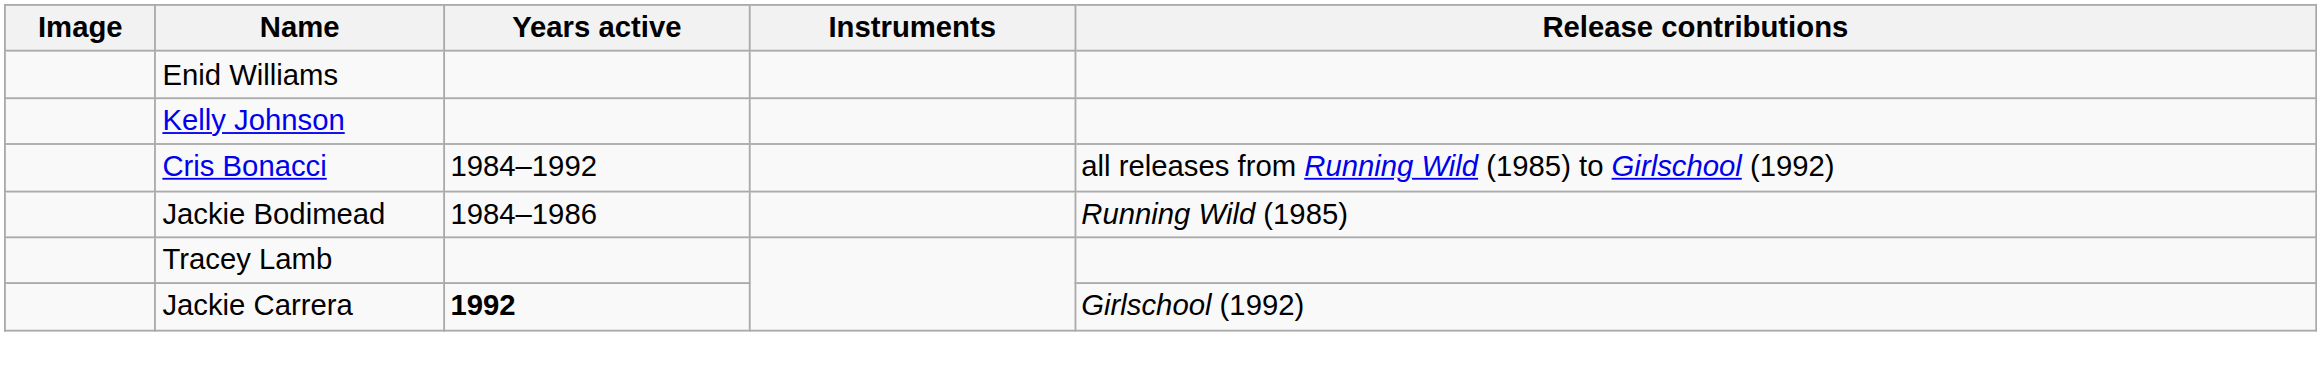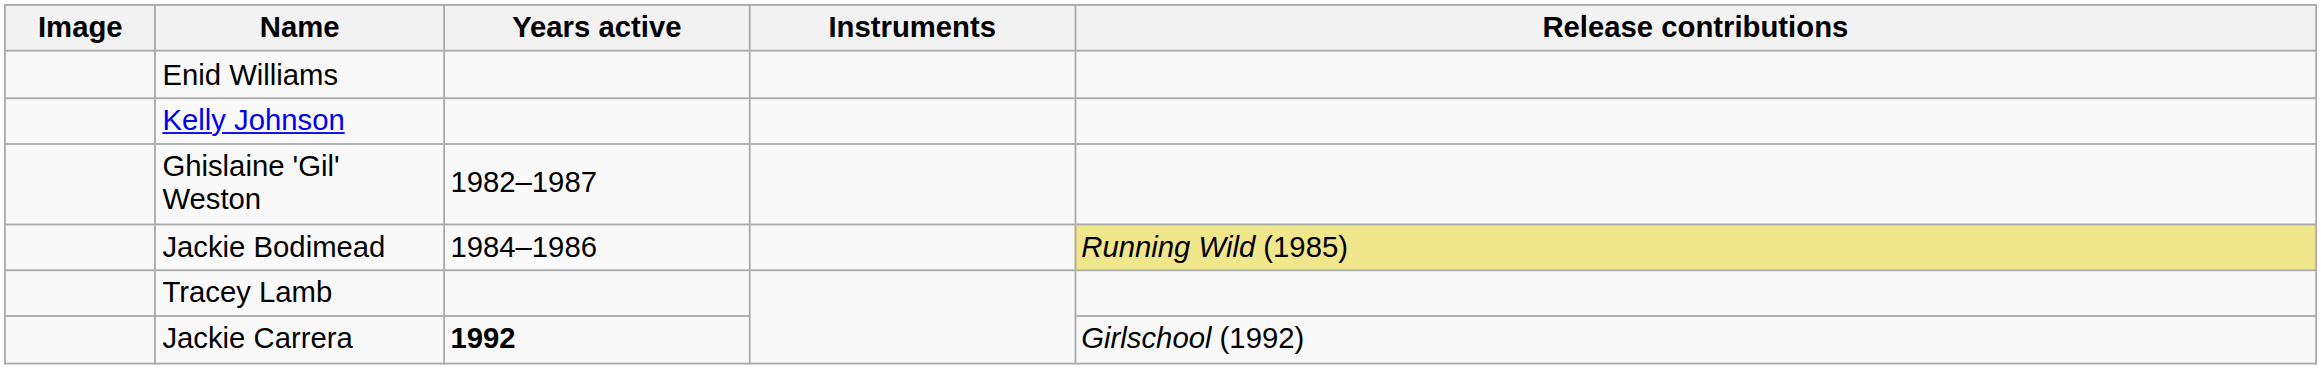+ row: Ghislaine 'Gil' Weston | 1982–1987
- row: Cris Bonacci | 1984–1992 | all releases from Running Wild (1985) to Girlschool (1992)
Jackie Bodimead | Release contributions: no background -> khaki background
